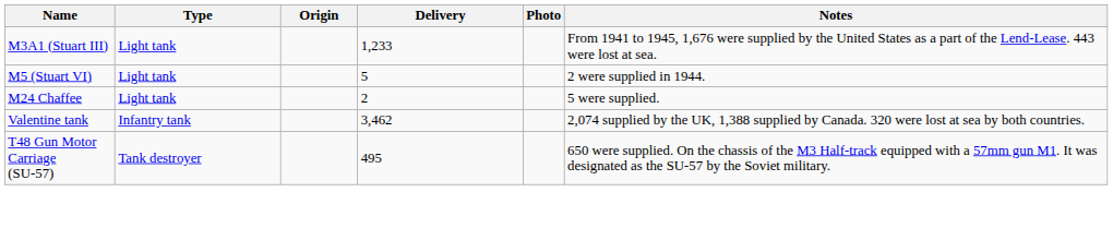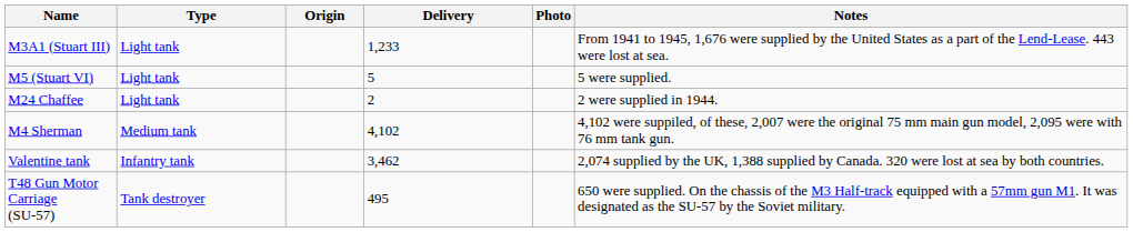M5 (Stuart VI) | Notes: 2 were supplied in 1944. -> 5 were supplied.
M24 Chaffee | Notes: 5 were supplied. -> 2 were supplied in 1944.
+ row: M4 Sherman | Medium tank | 4,102 | 4,102 were suppiled, of these, 2,007 were the original 75 mm main gun model, 2,095 were with 76 mm tank gun.
